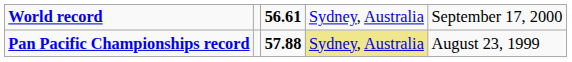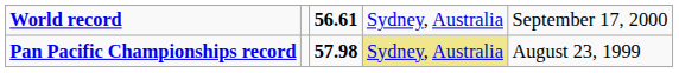Pan Pacific Championships record | column 3: 57.88 -> 57.98
